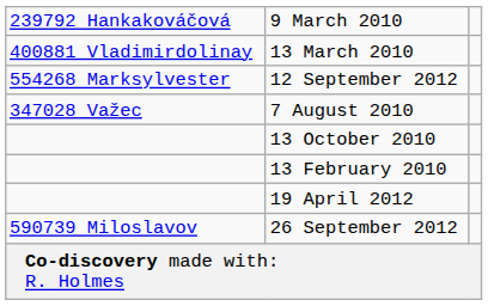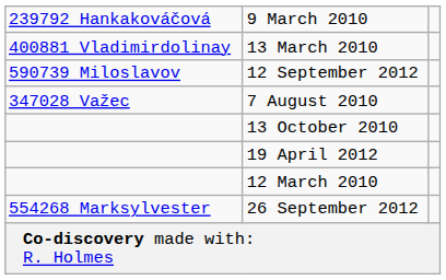12 September 2012 | column 1: 554268 Marksylvester -> 590739 Miloslavov
- row: 13 February 2010
+ row: 12 March 2010
26 September 2012 | column 1: 590739 Miloslavov -> 554268 Marksylvester
